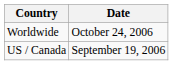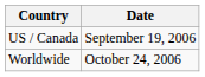rows swapped: US / Canada <-> Worldwide
